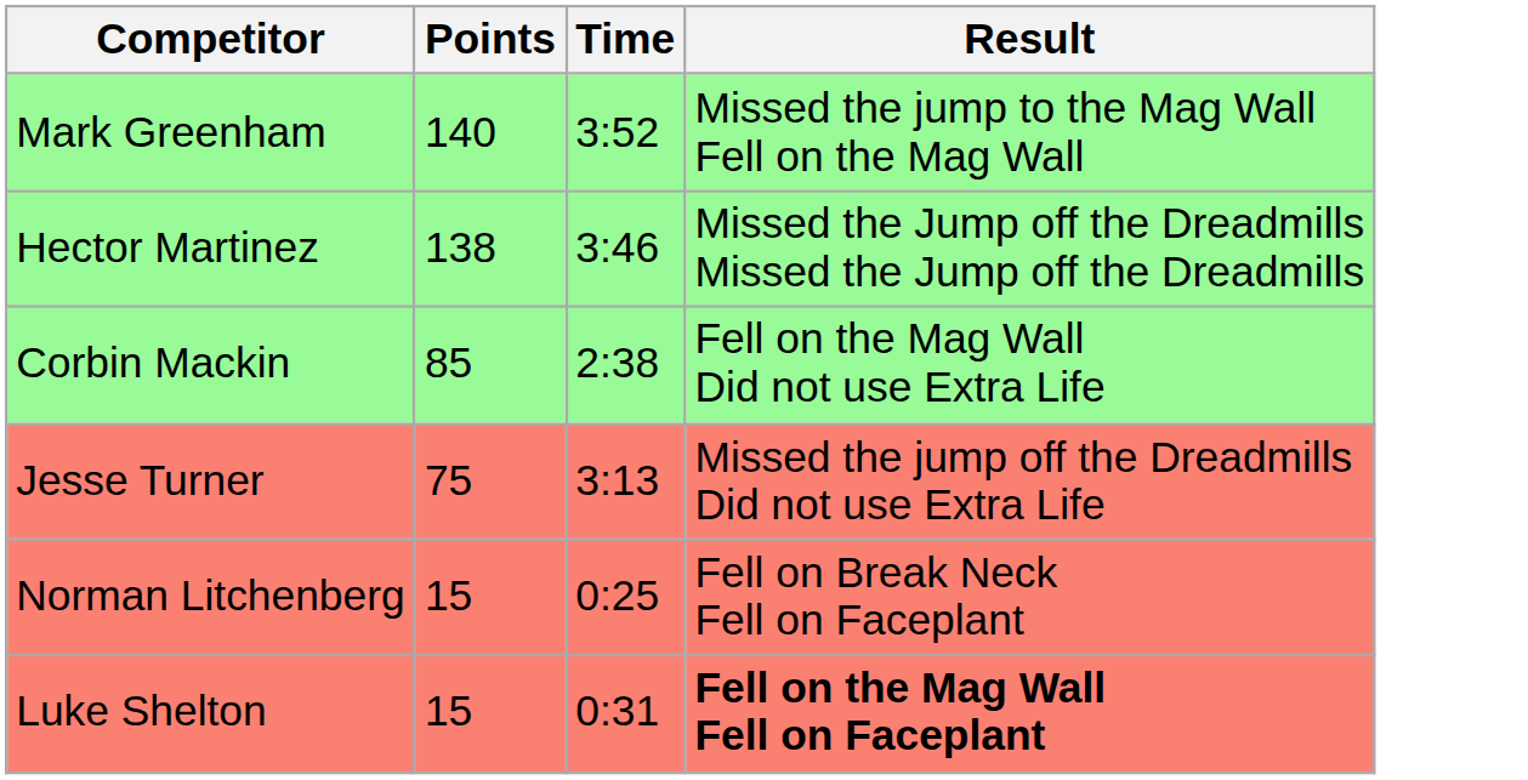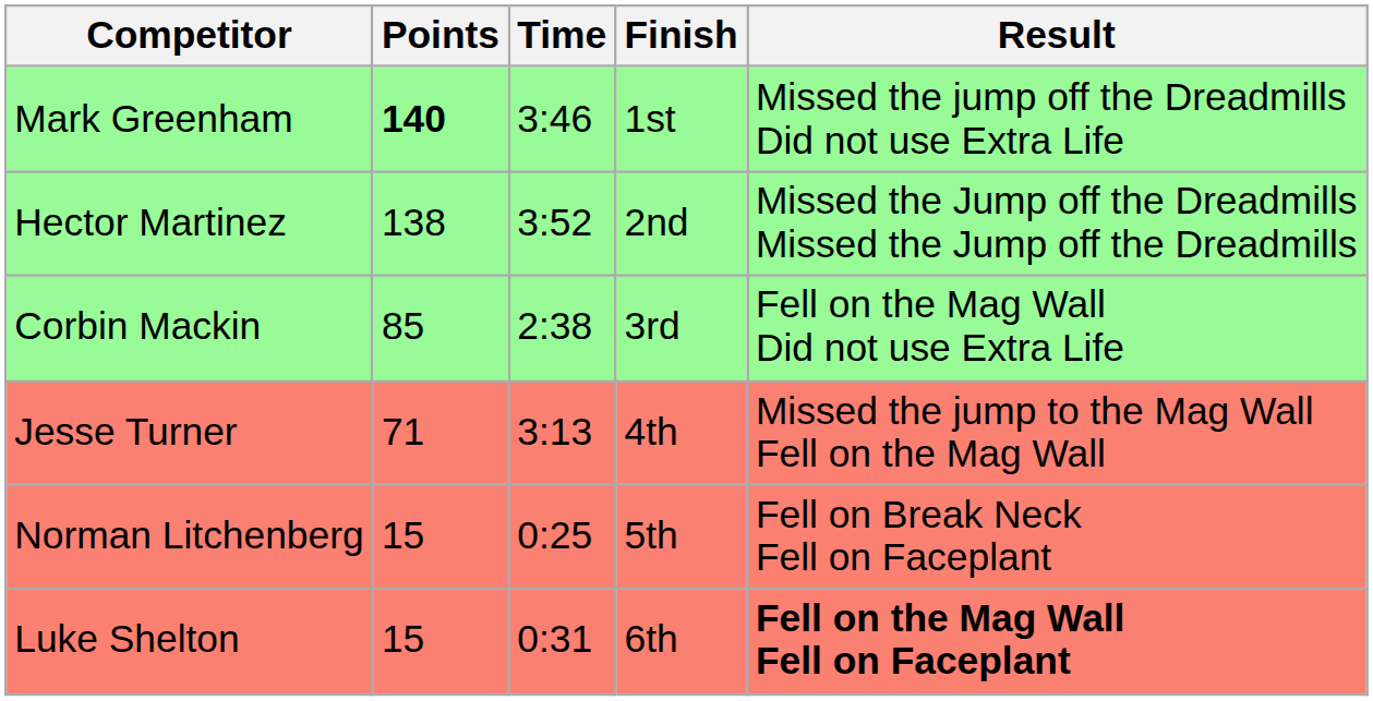+ column: Finish | 1st | 2nd | 3rd | 4th | 5th | 6th
Mark Greenham | Points: normal -> bold
Mark Greenham | Time: 3:52 -> 3:46
Mark Greenham | Result: Missed the jump to the Mag Wall Fell on the Mag Wall -> Missed the jump off the Dreadmills Did not use Extra Life
Hector Martinez | Time: 3:46 -> 3:52
Jesse Turner | Points: 75 -> 71
Jesse Turner | Result: Missed the jump off the Dreadmills Did not use Extra Life -> Missed the jump to the Mag Wall Fell on the Mag Wall
